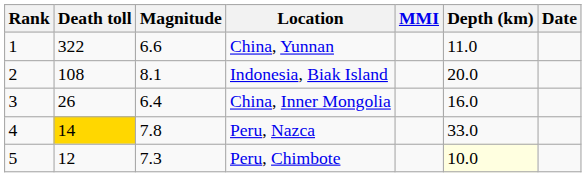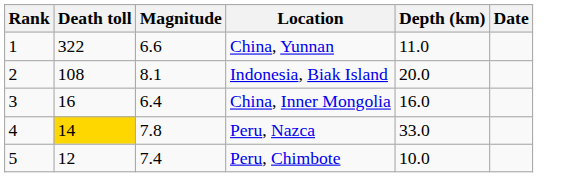- column: MMI
China, Inner Mongolia | Death toll: 26 -> 16
Peru, Chimbote | Magnitude: 7.3 -> 7.4
Peru, Chimbote | Depth (km): lightyellow background -> no background
